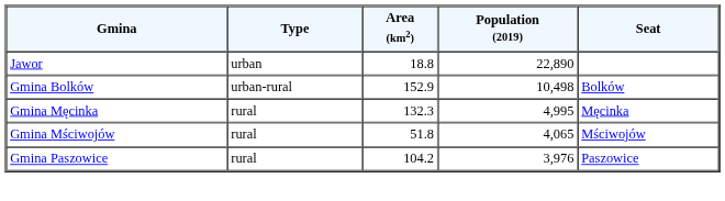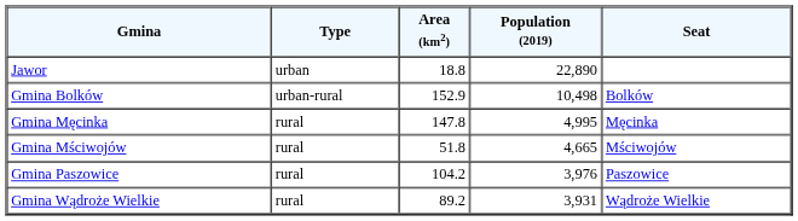Gmina Męcinka | Area (km2): 132.3 -> 147.8
Gmina Mściwojów | Population (2019): 4,065 -> 4,665
+ row: Gmina Wądroże Wielkie | rural | 89.2 | 3,931 | Wądroże Wielkie
